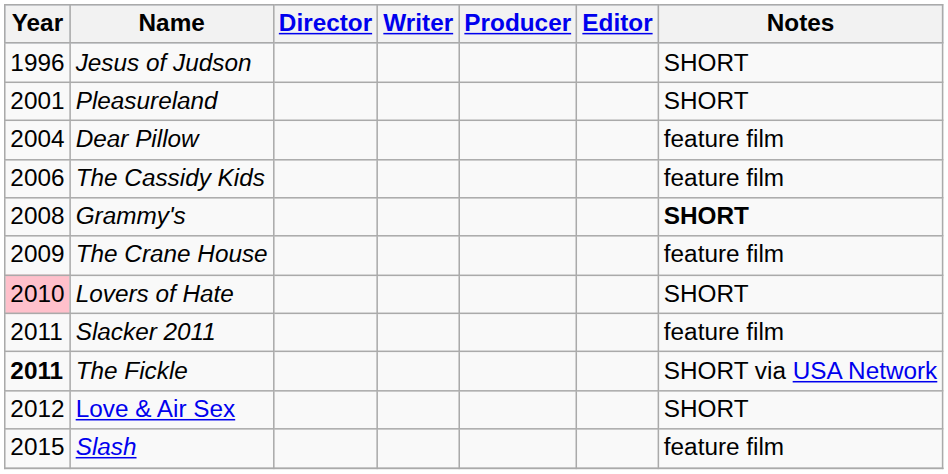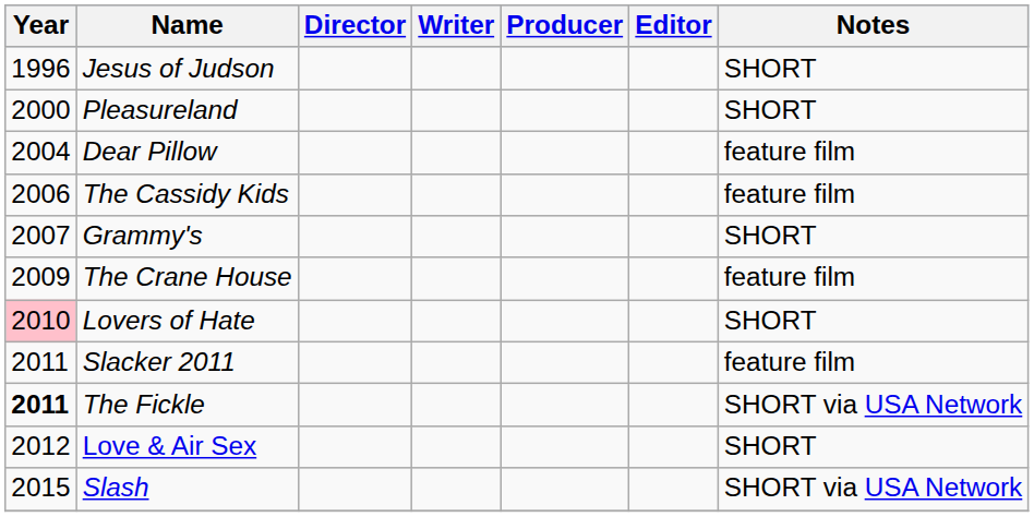Pleasureland | Year: 2001 -> 2000
Grammy's | Year: 2008 -> 2007
Grammy's | Notes: bold -> normal
Slash | Notes: feature film -> SHORT via USA Network
